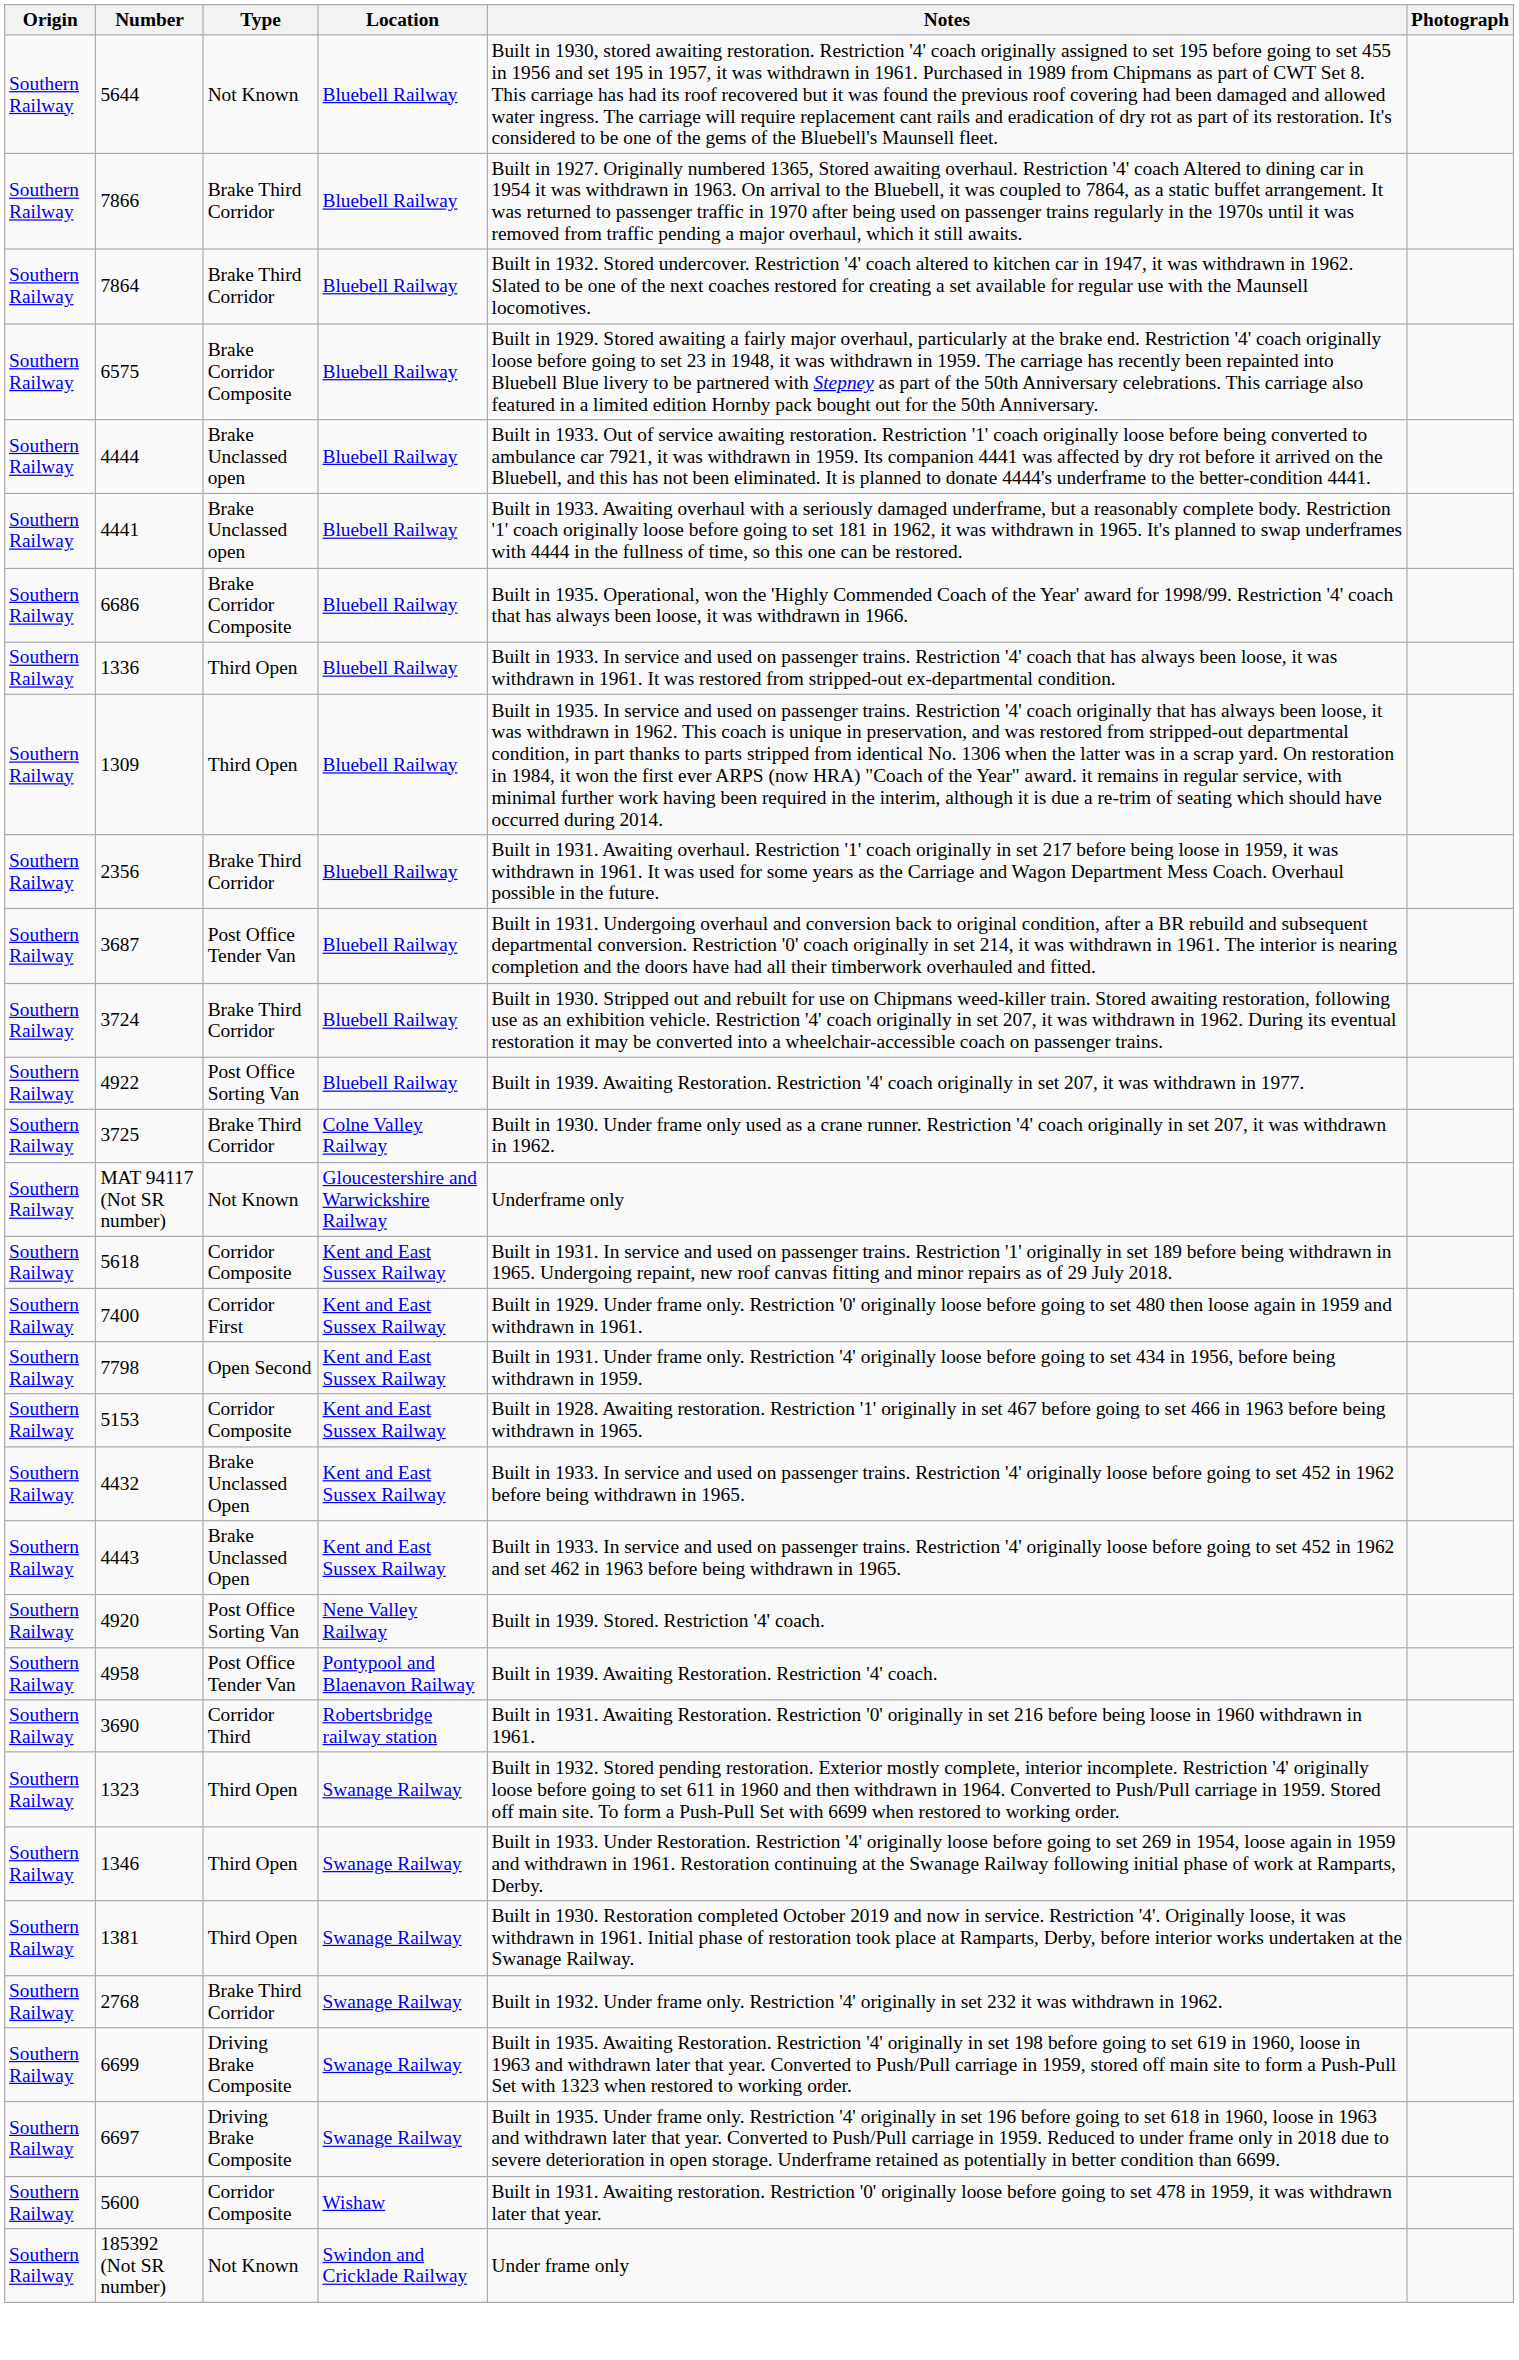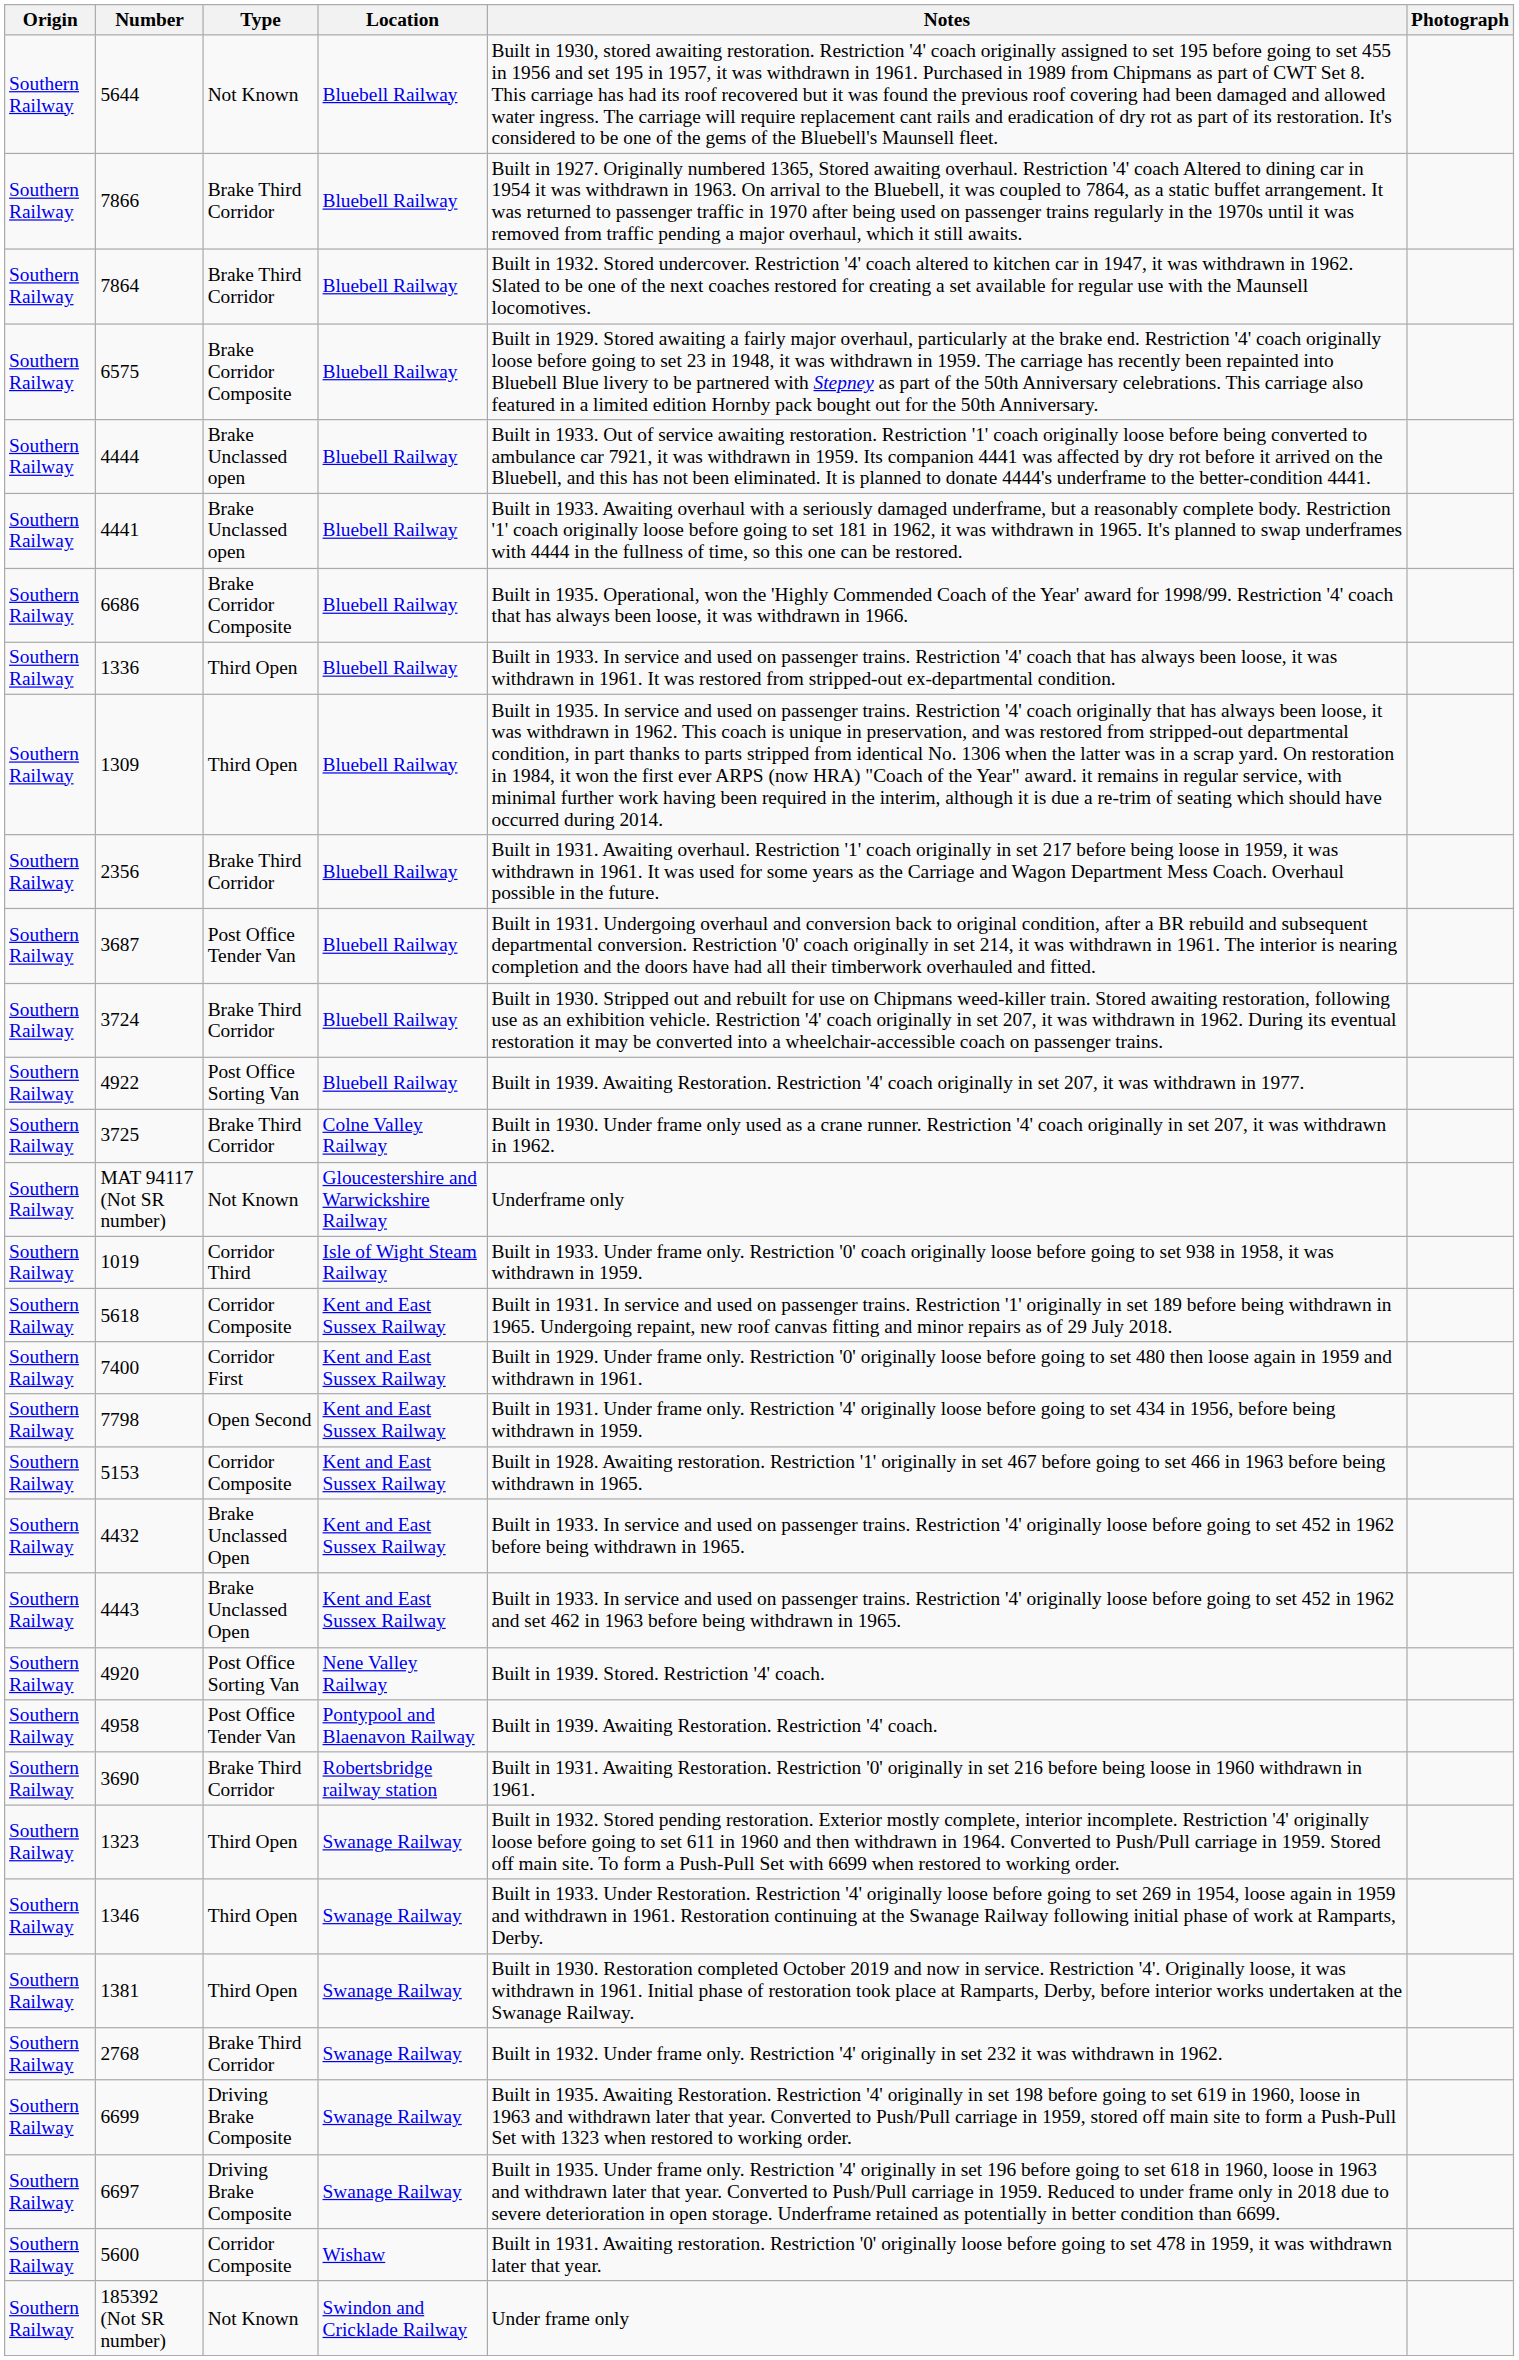+ row: Southern Railway | 1019 | Corridor Third | Isle of Wight Steam Railway | Built in 1933. Under frame only. Restriction '0' coach originally loose before going to set 938 in 1958, it was withdrawn in 1959.
3690 | Type: Corridor Third -> Brake Third Corridor
